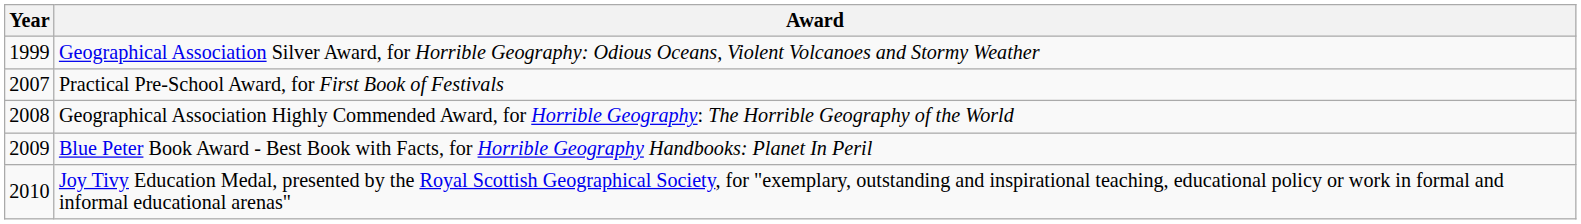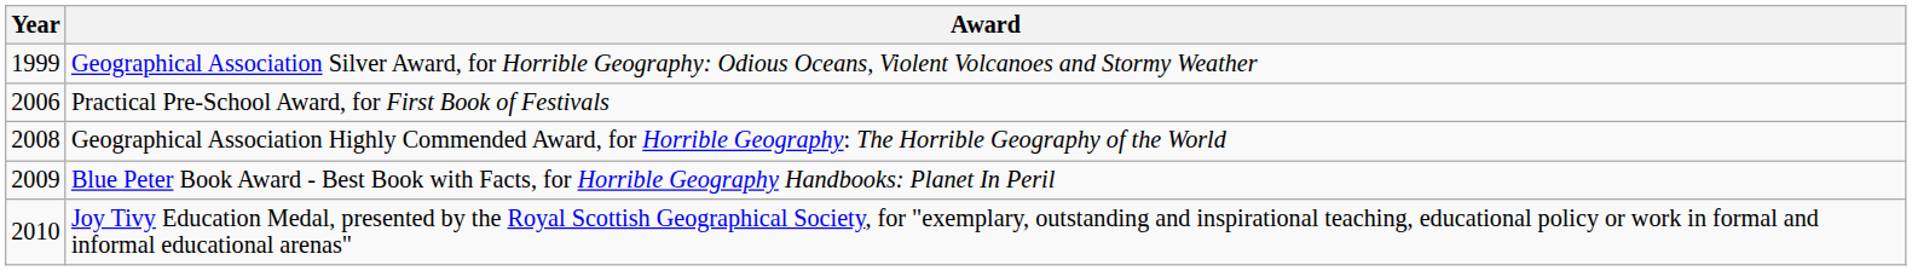Practical Pre-School Award, for First Book of Festivals | Year: 2007 -> 2006
